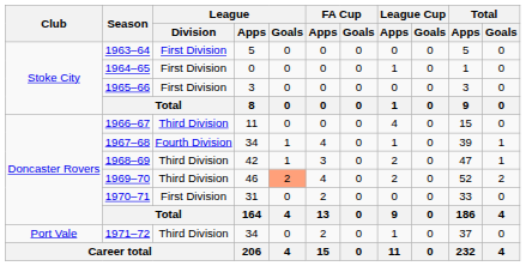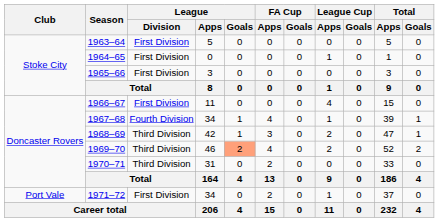1966–67 | League / Division: Third Division -> First Division
1970–71 | League / Division: First Division -> Third Division
1971–72 | League / Division: Third Division -> First Division
